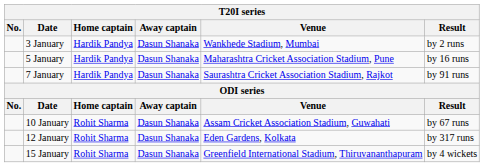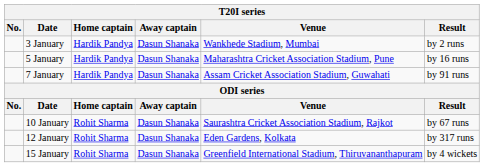7 January | Venue: Saurashtra Cricket Association Stadium, Rajkot -> Assam Cricket Association Stadium, Guwahati
10 January | Venue: Assam Cricket Association Stadium, Guwahati -> Saurashtra Cricket Association Stadium, Rajkot
